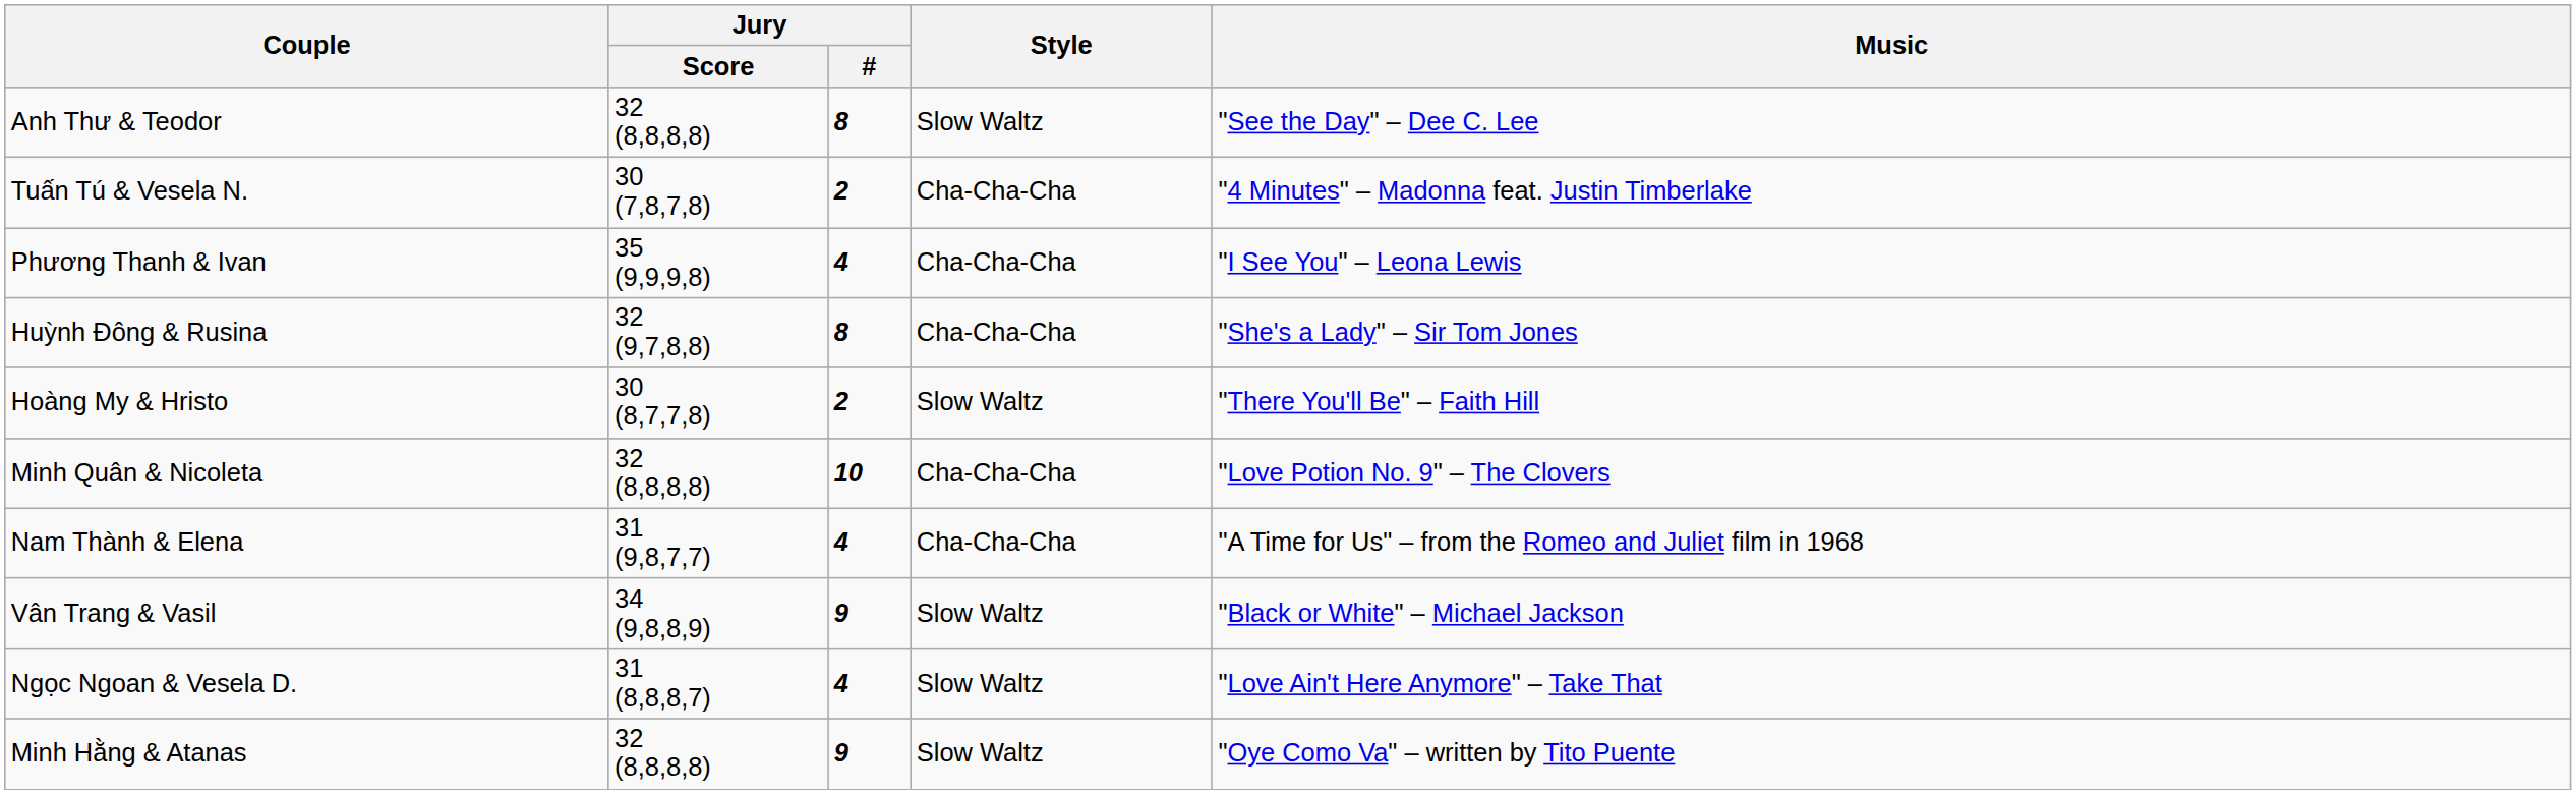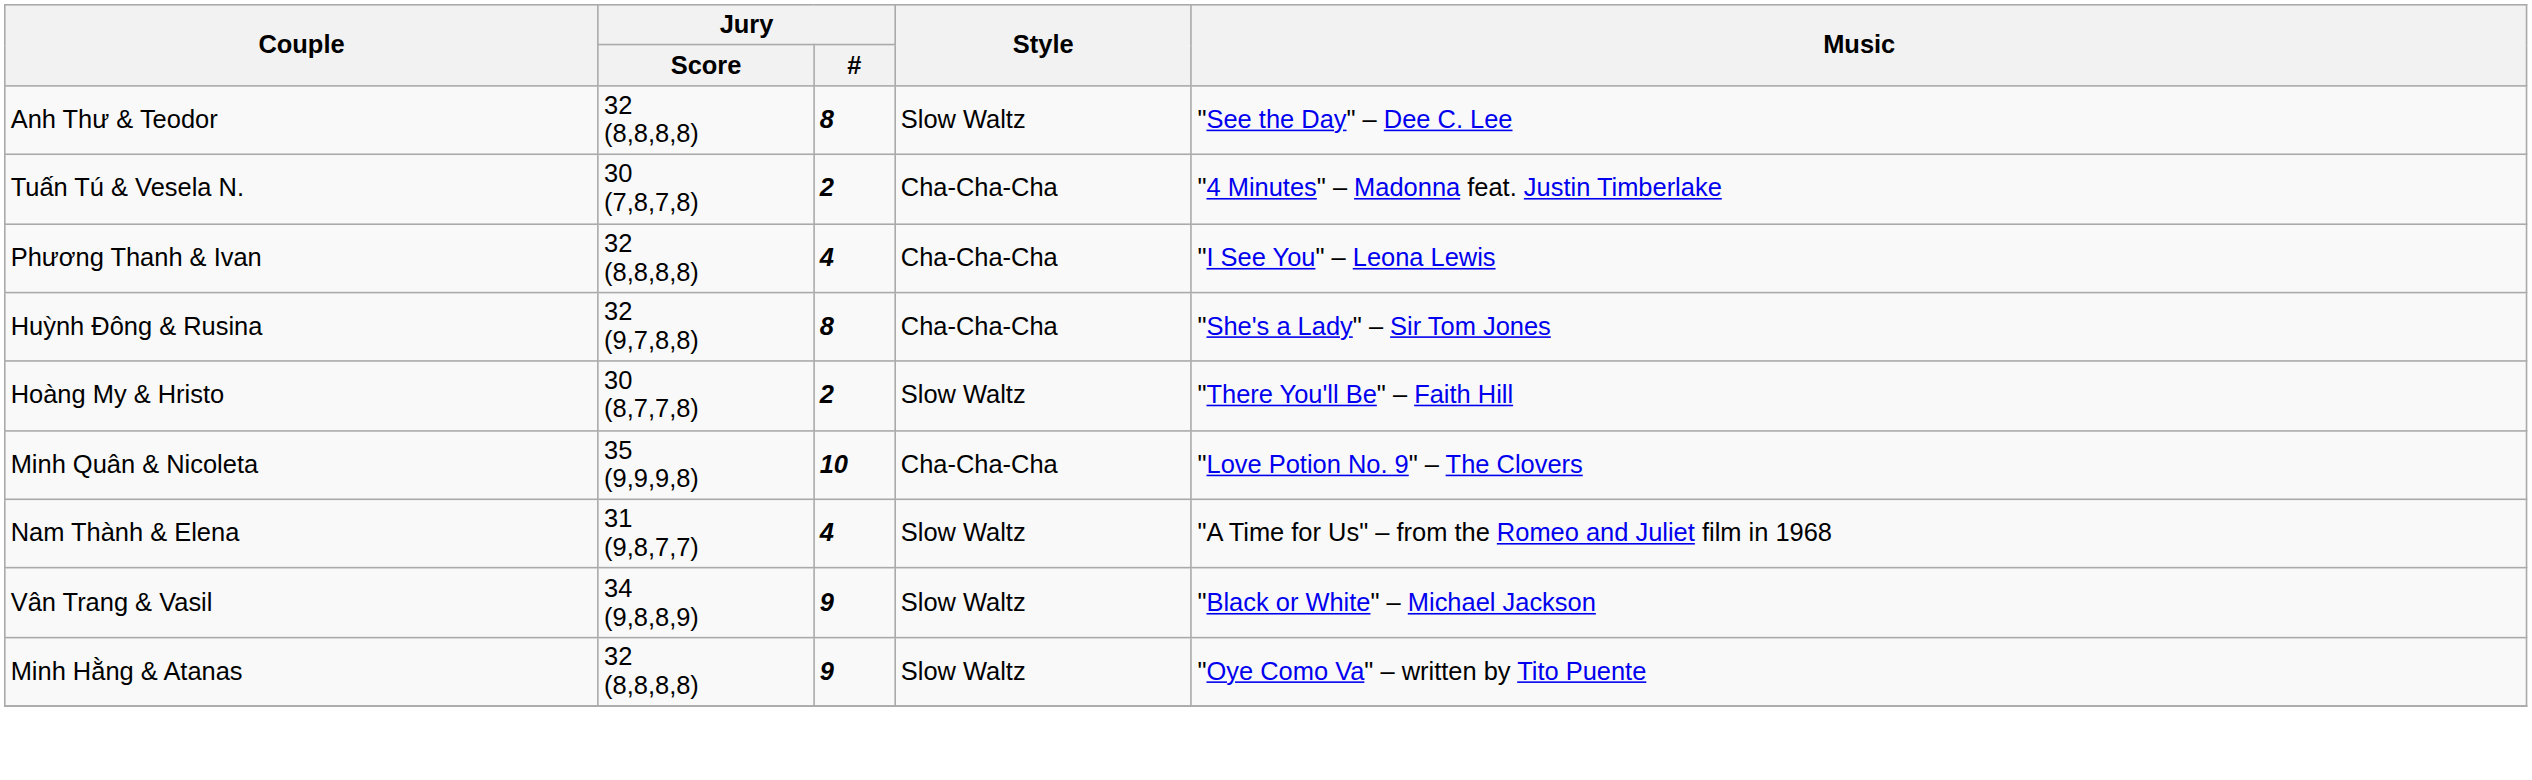Phương Thanh & Ivan | Jury / Score: 35 (9,9,9,8) -> 32 (8,8,8,8)
Minh Quân & Nicoleta | Jury / Score: 32 (8,8,8,8) -> 35 (9,9,9,8)
Nam Thành & Elena | Style: Cha-Cha-Cha -> Slow Waltz
- row: Ngọc Ngoan & Vesela D. | 31 (8,8,8,7) | 4 | Slow Waltz | "Love Ain't Here Anymore" – Take That
